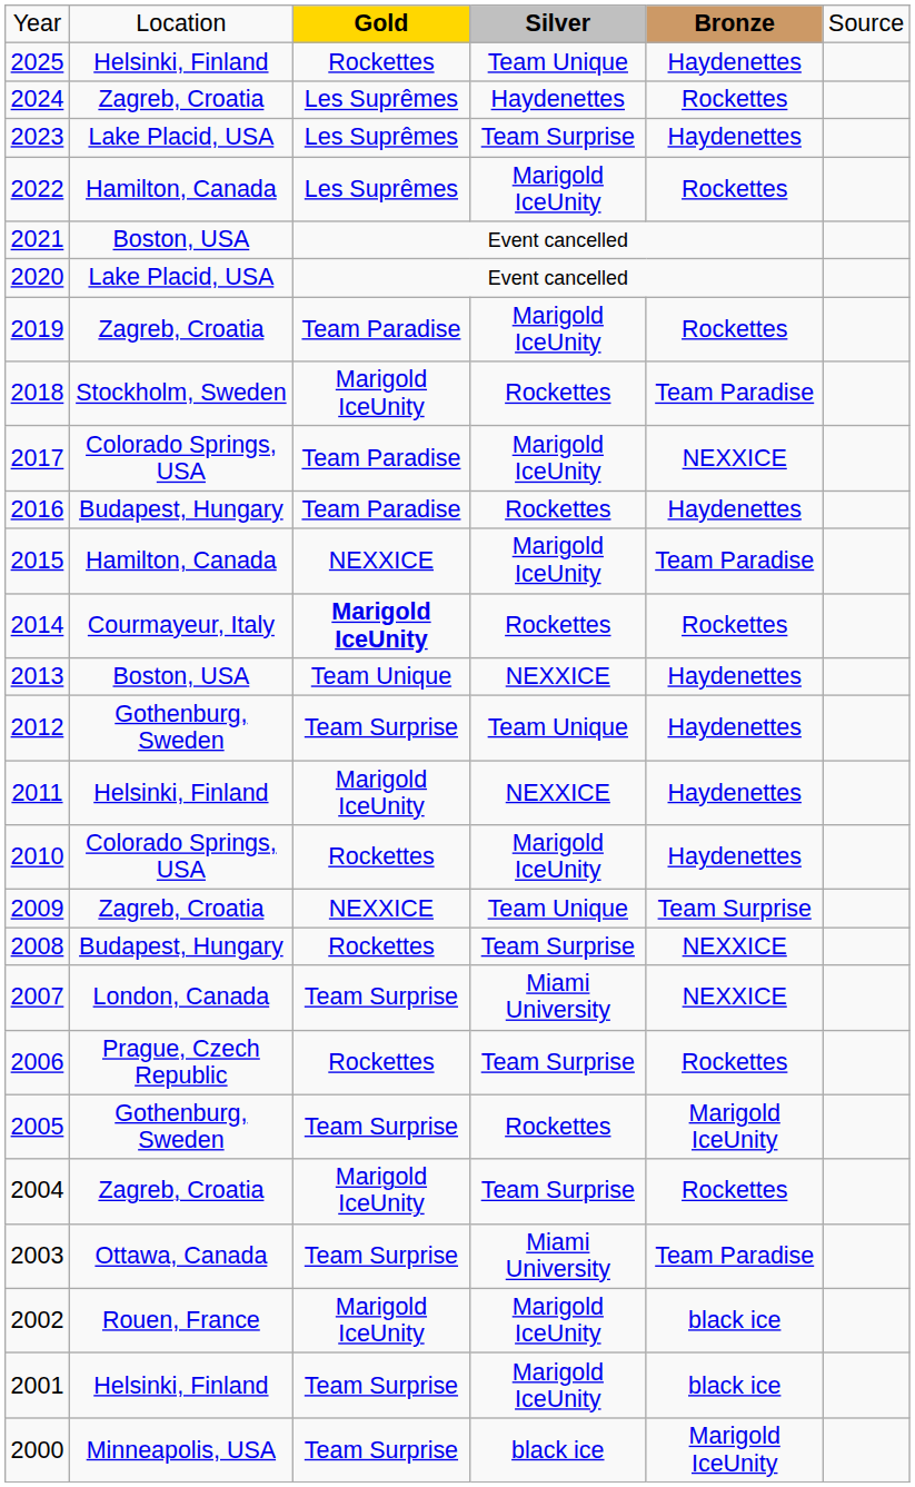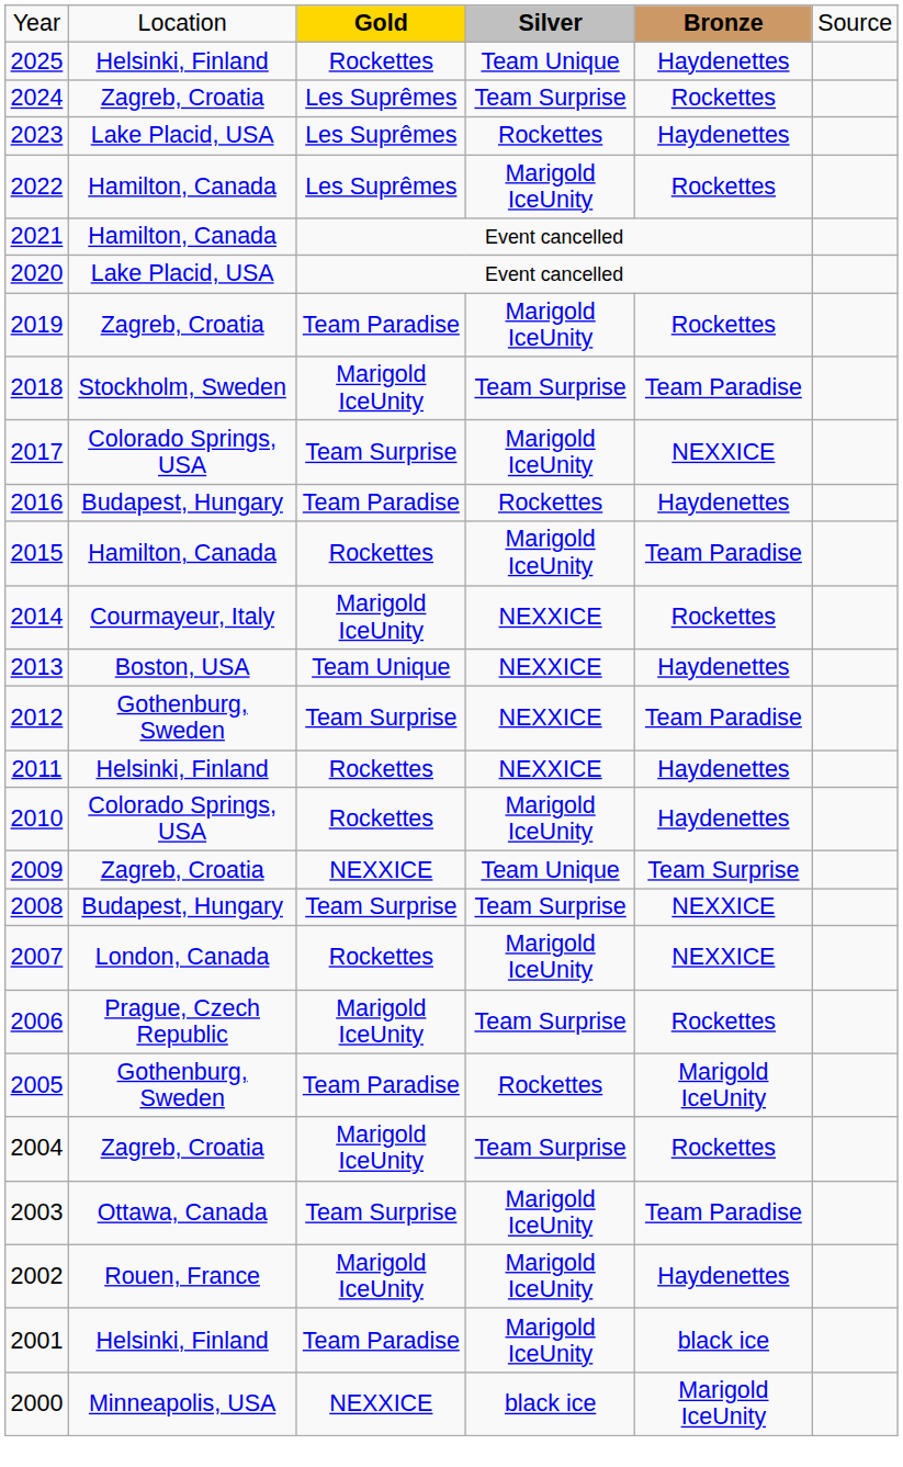2024 | column 4: Haydenettes -> Team Surprise
2023 | column 4: Team Surprise -> Rockettes
2021 | column 2: Boston, USA -> Hamilton, Canada
2018 | column 4: Rockettes -> Team Surprise
2017 | column 3: Team Paradise -> Team Surprise
2015 | column 3: NEXXICE -> Rockettes
2014 | column 3: bold -> normal
2014 | column 4: Rockettes -> NEXXICE
2012 | column 4: Team Unique -> NEXXICE
2012 | column 5: Haydenettes -> Team Paradise
2011 | column 3: Marigold IceUnity -> Rockettes
2008 | column 3: Rockettes -> Team Surprise
2007 | column 3: Team Surprise -> Rockettes
2007 | column 4: Miami University -> Marigold IceUnity
2006 | column 3: Rockettes -> Marigold IceUnity
2005 | column 3: Team Surprise -> Team Paradise
2003 | column 4: Miami University -> Marigold IceUnity
2002 | column 5: black ice -> Haydenettes
2001 | column 3: Team Surprise -> Team Paradise
2000 | column 3: Team Surprise -> NEXXICE
